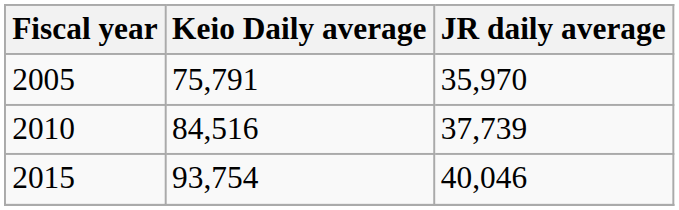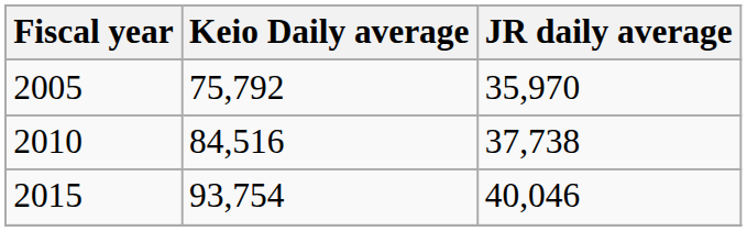2005 | Keio Daily average: 75,791 -> 75,792
2010 | JR daily average: 37,739 -> 37,738
